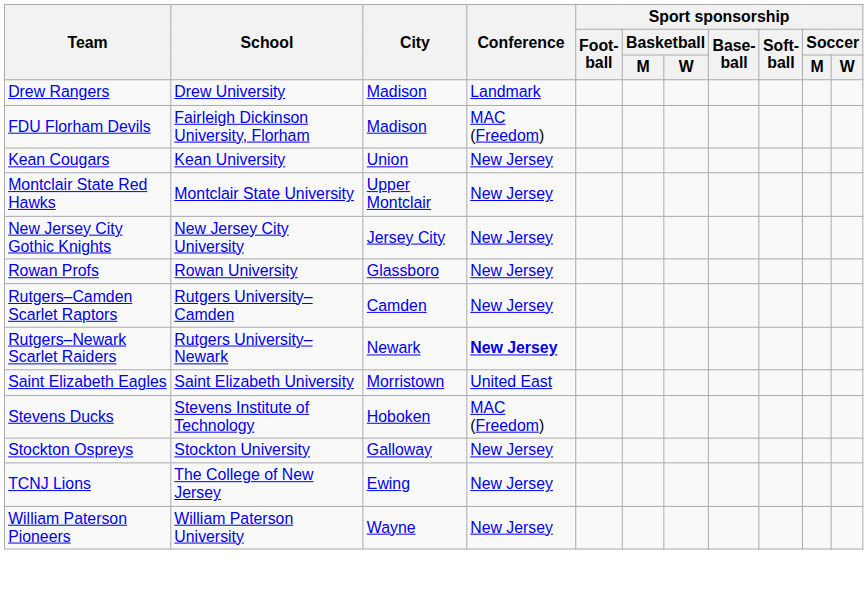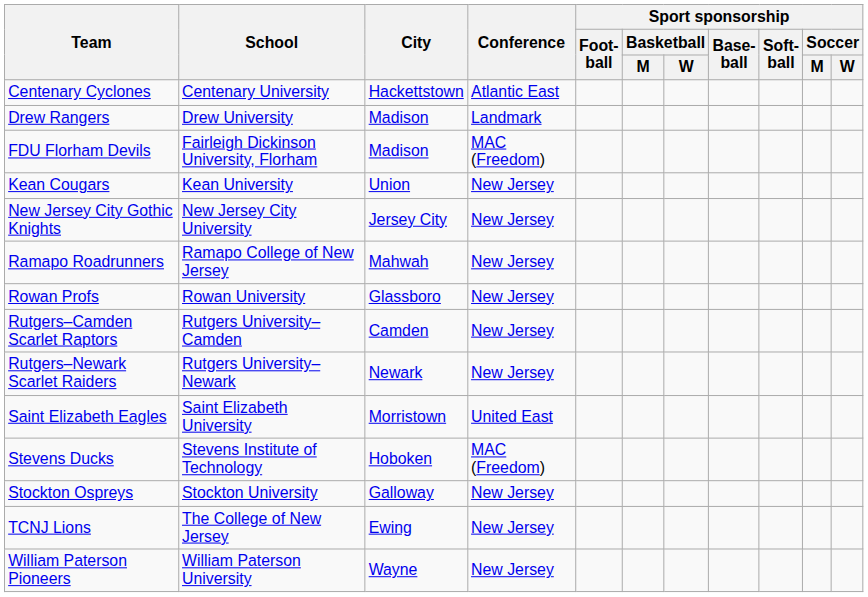+ row: Centenary Cyclones | Centenary University | Hackettstown | Atlantic East
- row: Montclair State Red Hawks | Montclair State University | Upper Montclair | New Jersey
+ row: Ramapo Roadrunners | Ramapo College of New Jersey | Mahwah | New Jersey
Rutgers–Newark Scarlet Raiders | Conference: bold -> normal
